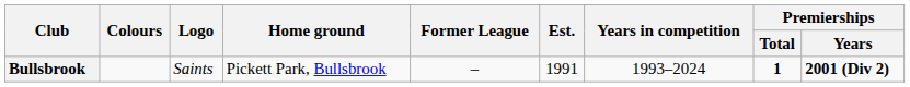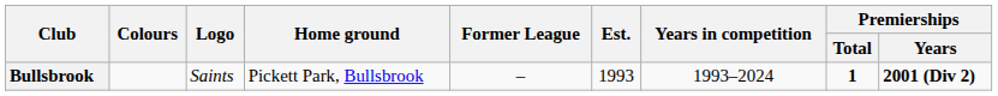Bullsbrook | Est.: 1991 -> 1993
